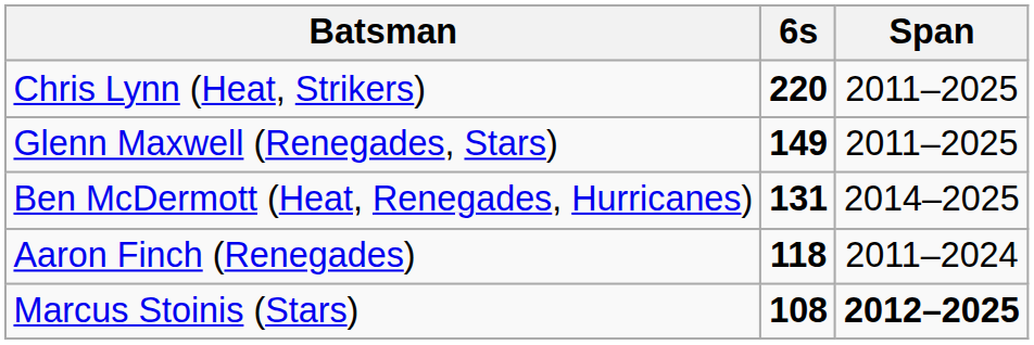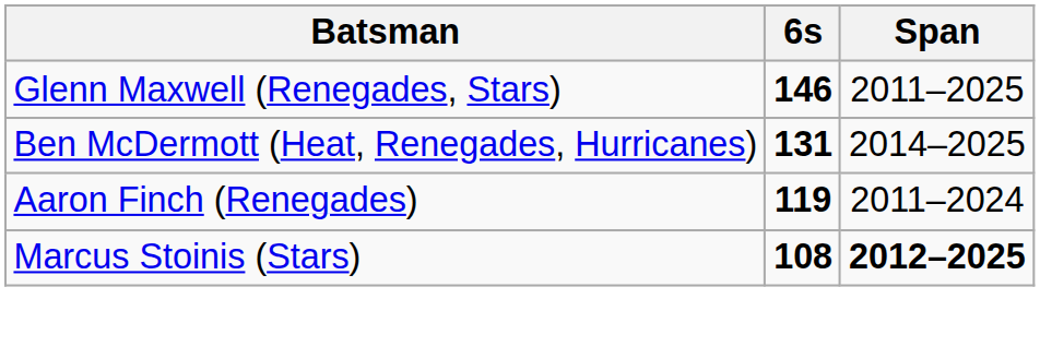- row: Chris Lynn (Heat, Strikers) | 220 | 2011–2025
Glenn Maxwell (Renegades, Stars) | 6s: 149 -> 146
Aaron Finch (Renegades) | 6s: 118 -> 119
